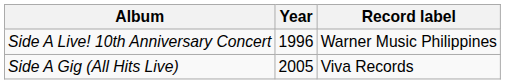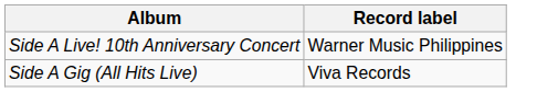- column: Year | 1996 | 2005
